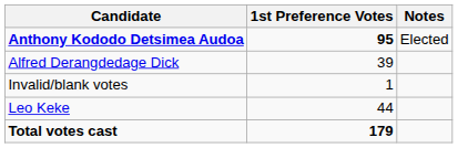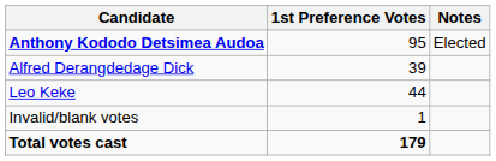Anthony Kododo Detsimea Audoa | 1st Preference Votes: bold -> normal
rows swapped: Leo Keke <-> Invalid/blank votes
